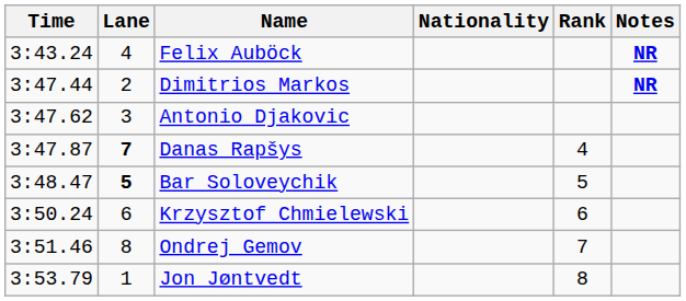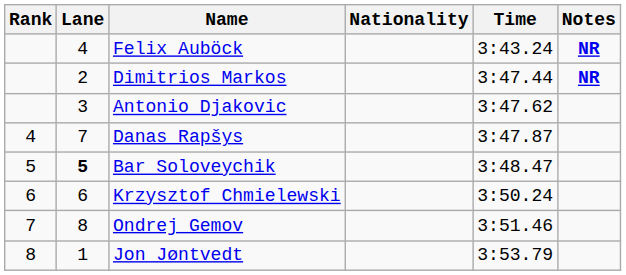columns swapped: Rank <-> Time
Danas Rapšys | Lane: bold -> normal
